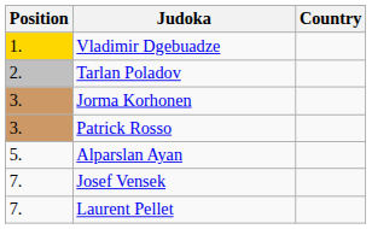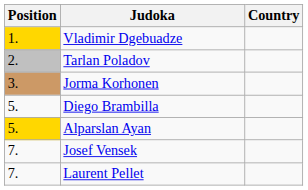- row: 3. | Patrick Rosso
+ row: 5. | Diego Brambilla
Alparslan Ayan | Position: no background -> gold background
